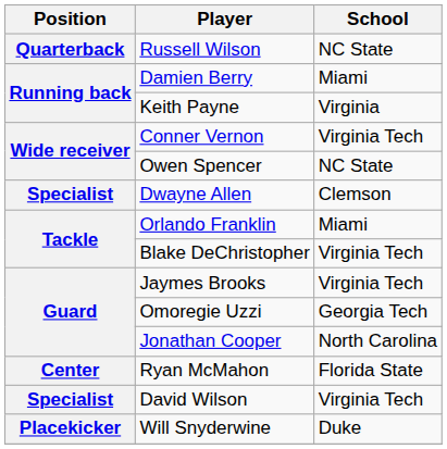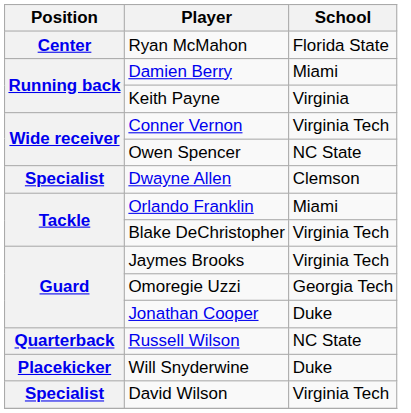rows swapped: Russell Wilson <-> Ryan McMahon
Jonathan Cooper | School: North Carolina -> Duke
rows swapped: Will Snyderwine <-> David Wilson
